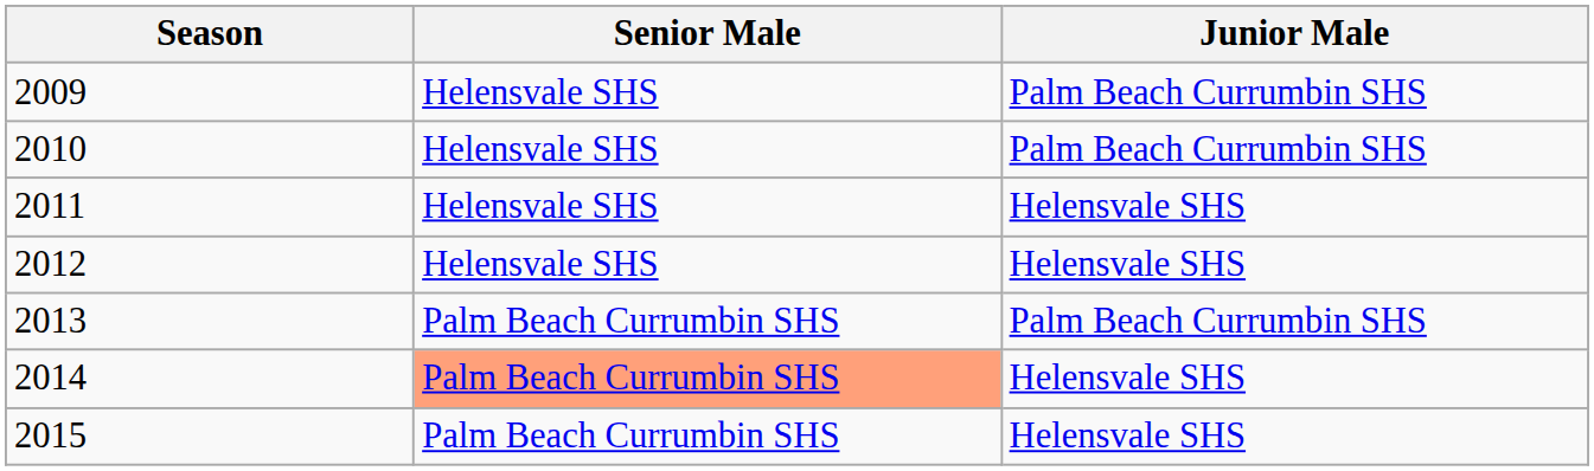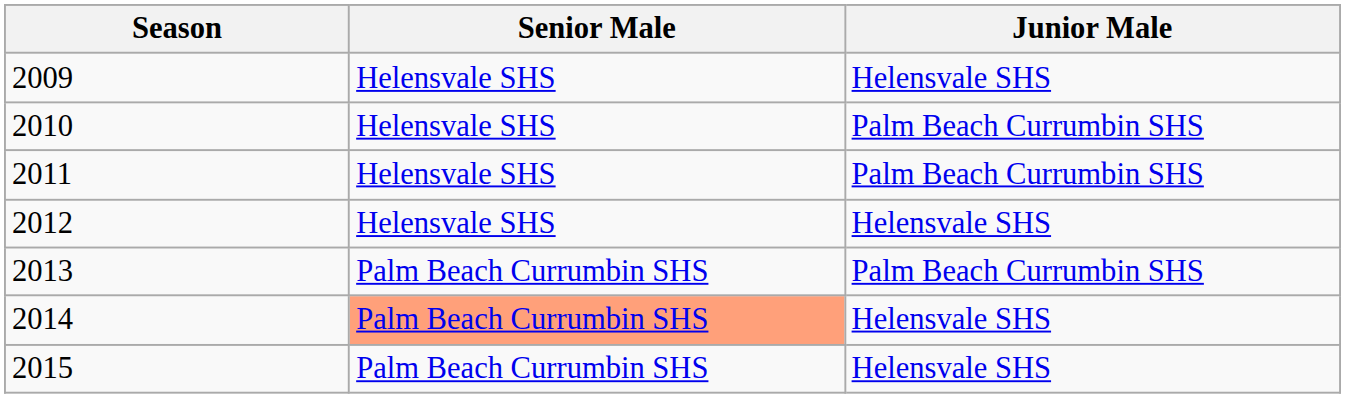2009 | Junior Male: Palm Beach Currumbin SHS -> Helensvale SHS
2011 | Junior Male: Helensvale SHS -> Palm Beach Currumbin SHS
